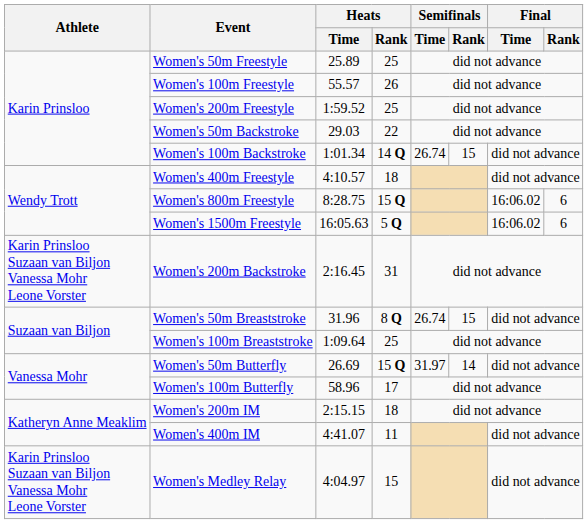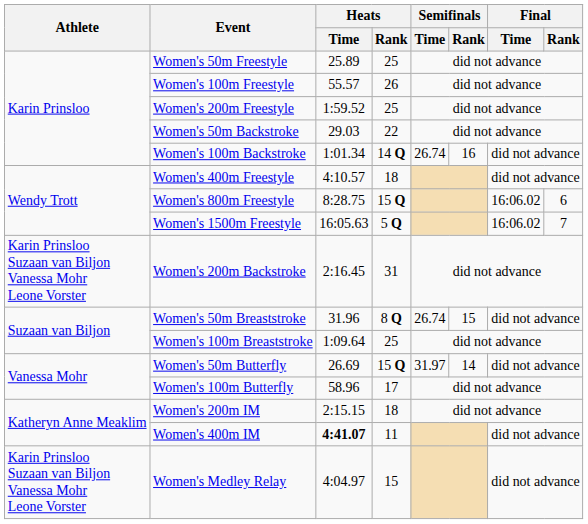Women's 100m Backstroke | Semifinals / Rank: 15 -> 16
Women's 1500m Freestyle | Final / Rank: 6 -> 7
Women's 400m IM | Heats / Time: normal -> bold
